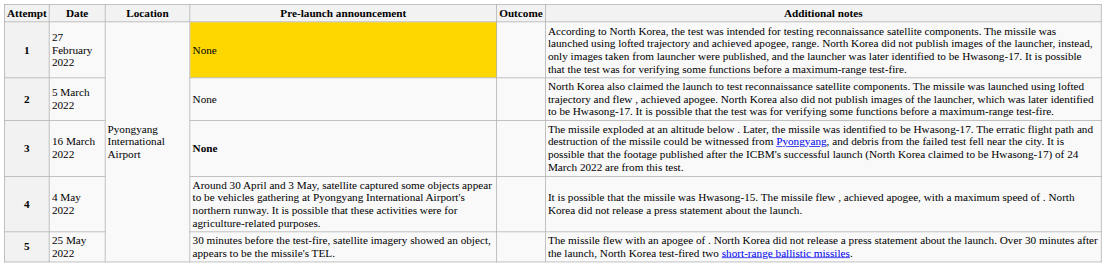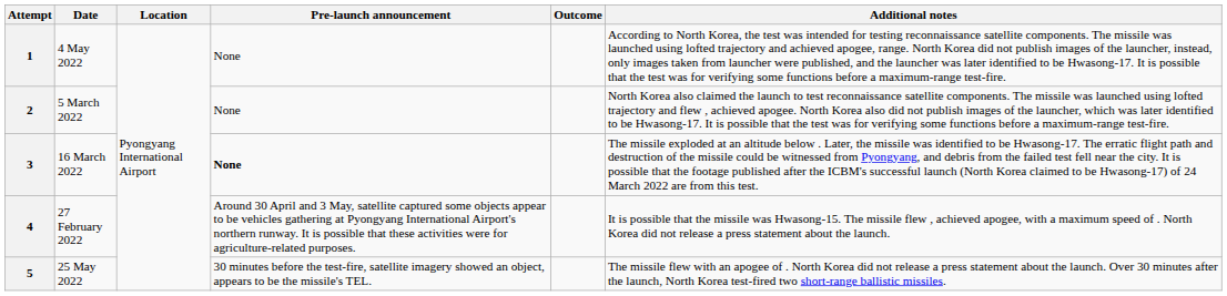1 | Date: 27 February 2022 -> 4 May 2022
1 | Pre-launch announcement: gold background -> no background
4 | Date: 4 May 2022 -> 27 February 2022
